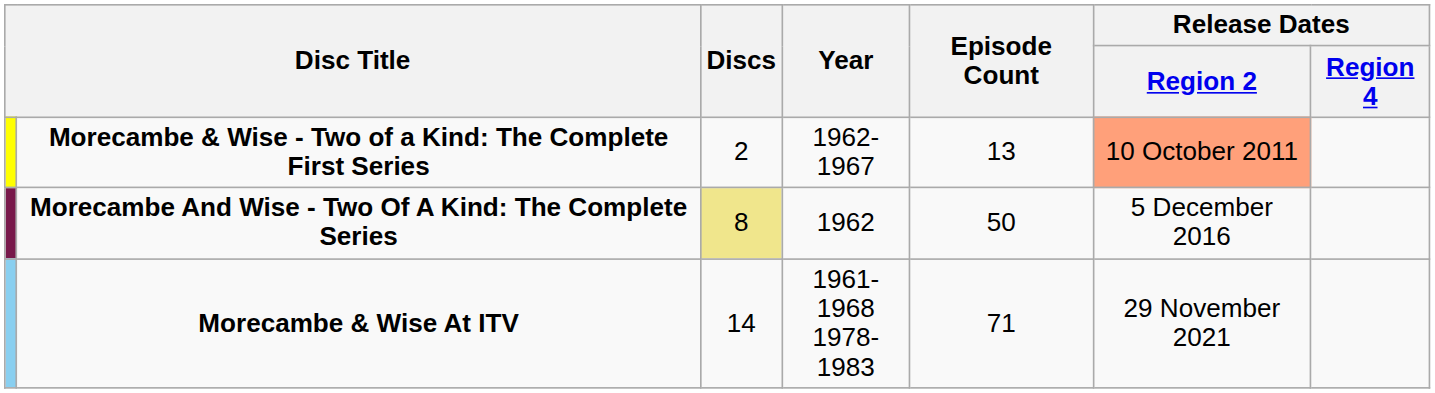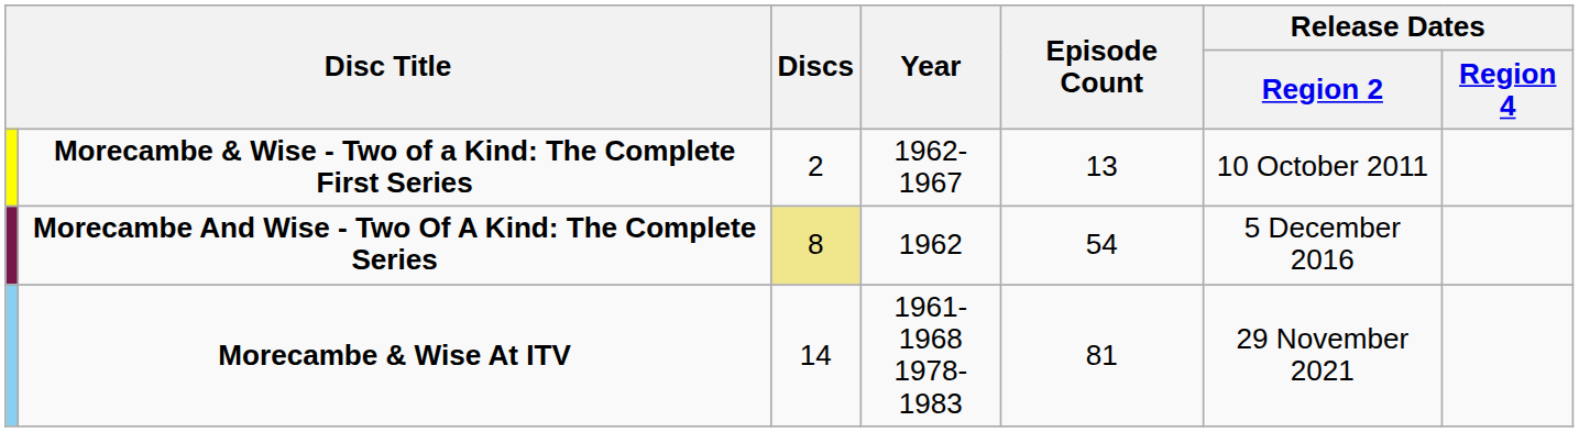Morecambe & Wise - Two of a Kind: The Complete First Series | Release Dates / Region 2: lightsalmon background -> no background
Morecambe And Wise - Two Of A Kind: The Complete Series | Episode Count: 50 -> 54
Morecambe & Wise At ITV | Episode Count: 71 -> 81
